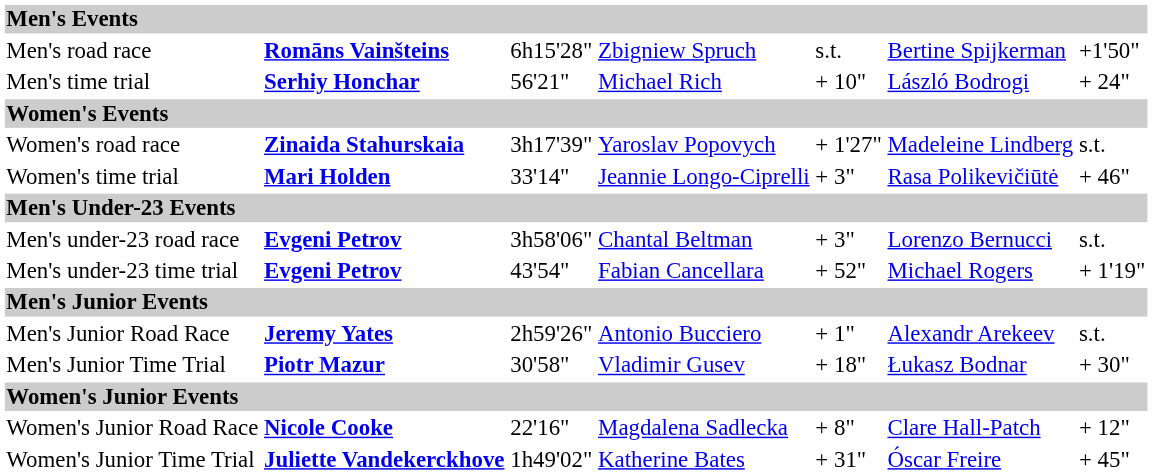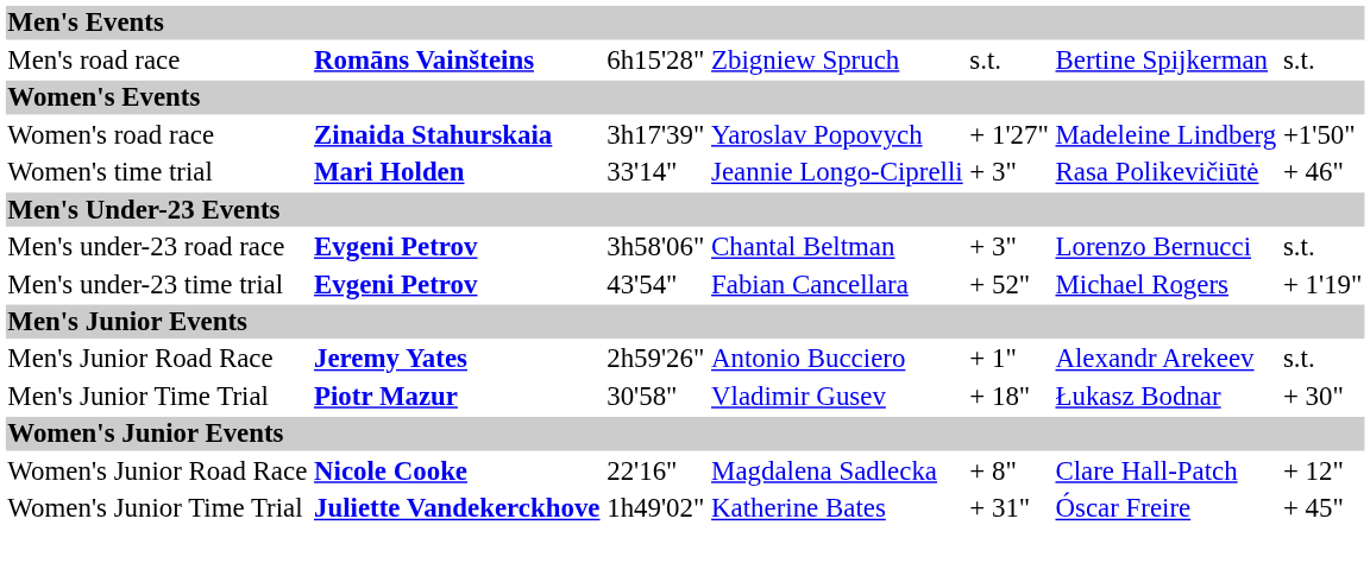Men's road race | column 7: +1'50" -> s.t.
- row: Men's time trial | Serhiy Honchar | 56'21" | Michael Rich | + 10" | László Bodrogi | + 24"
Women's road race | column 7: s.t. -> +1'50"
